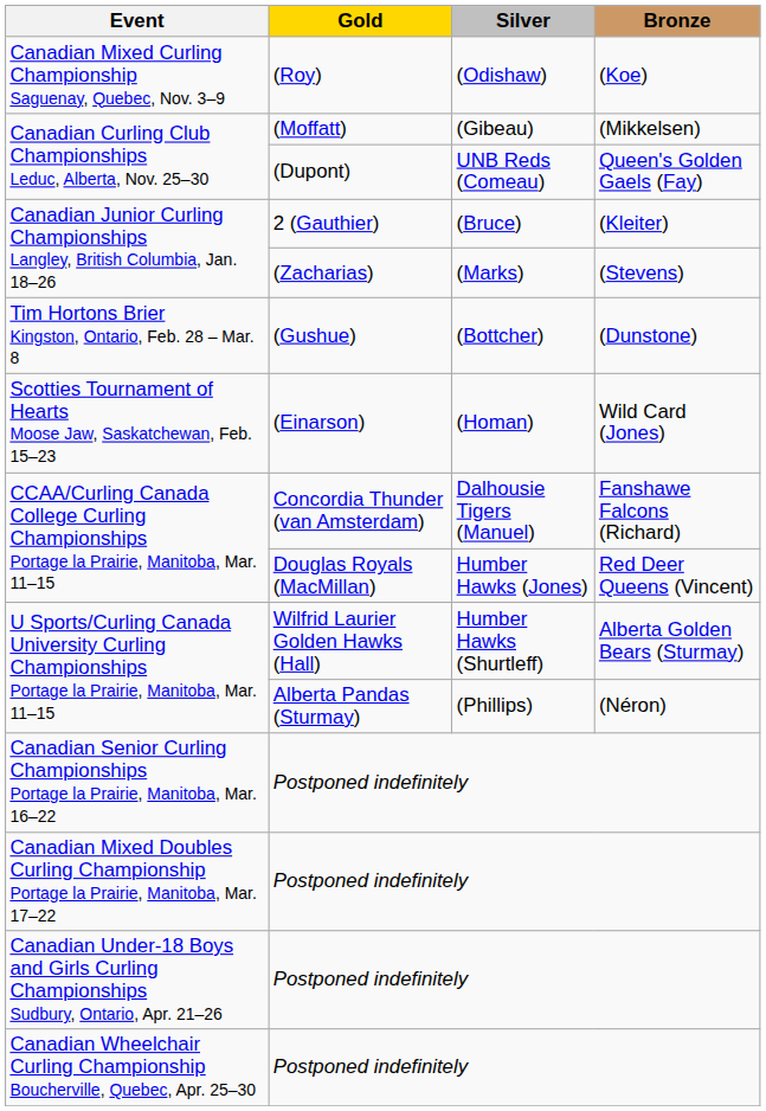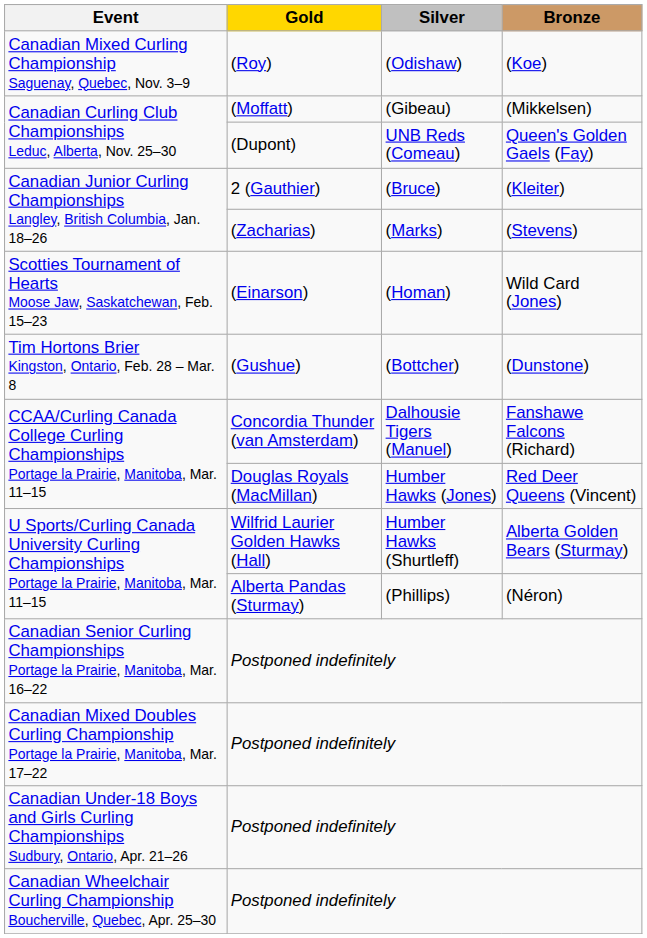rows swapped: (Einarson) <-> (Gushue)
